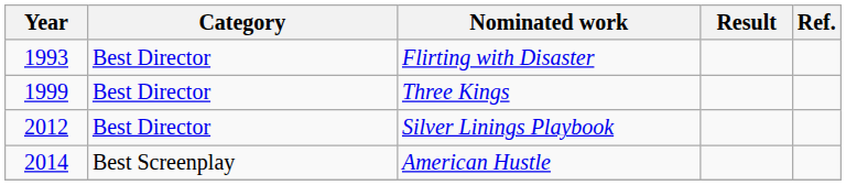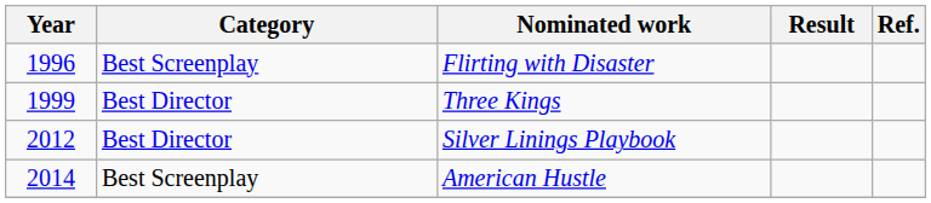Flirting with Disaster | Year: 1993 -> 1996
Flirting with Disaster | Category: Best Director -> Best Screenplay
